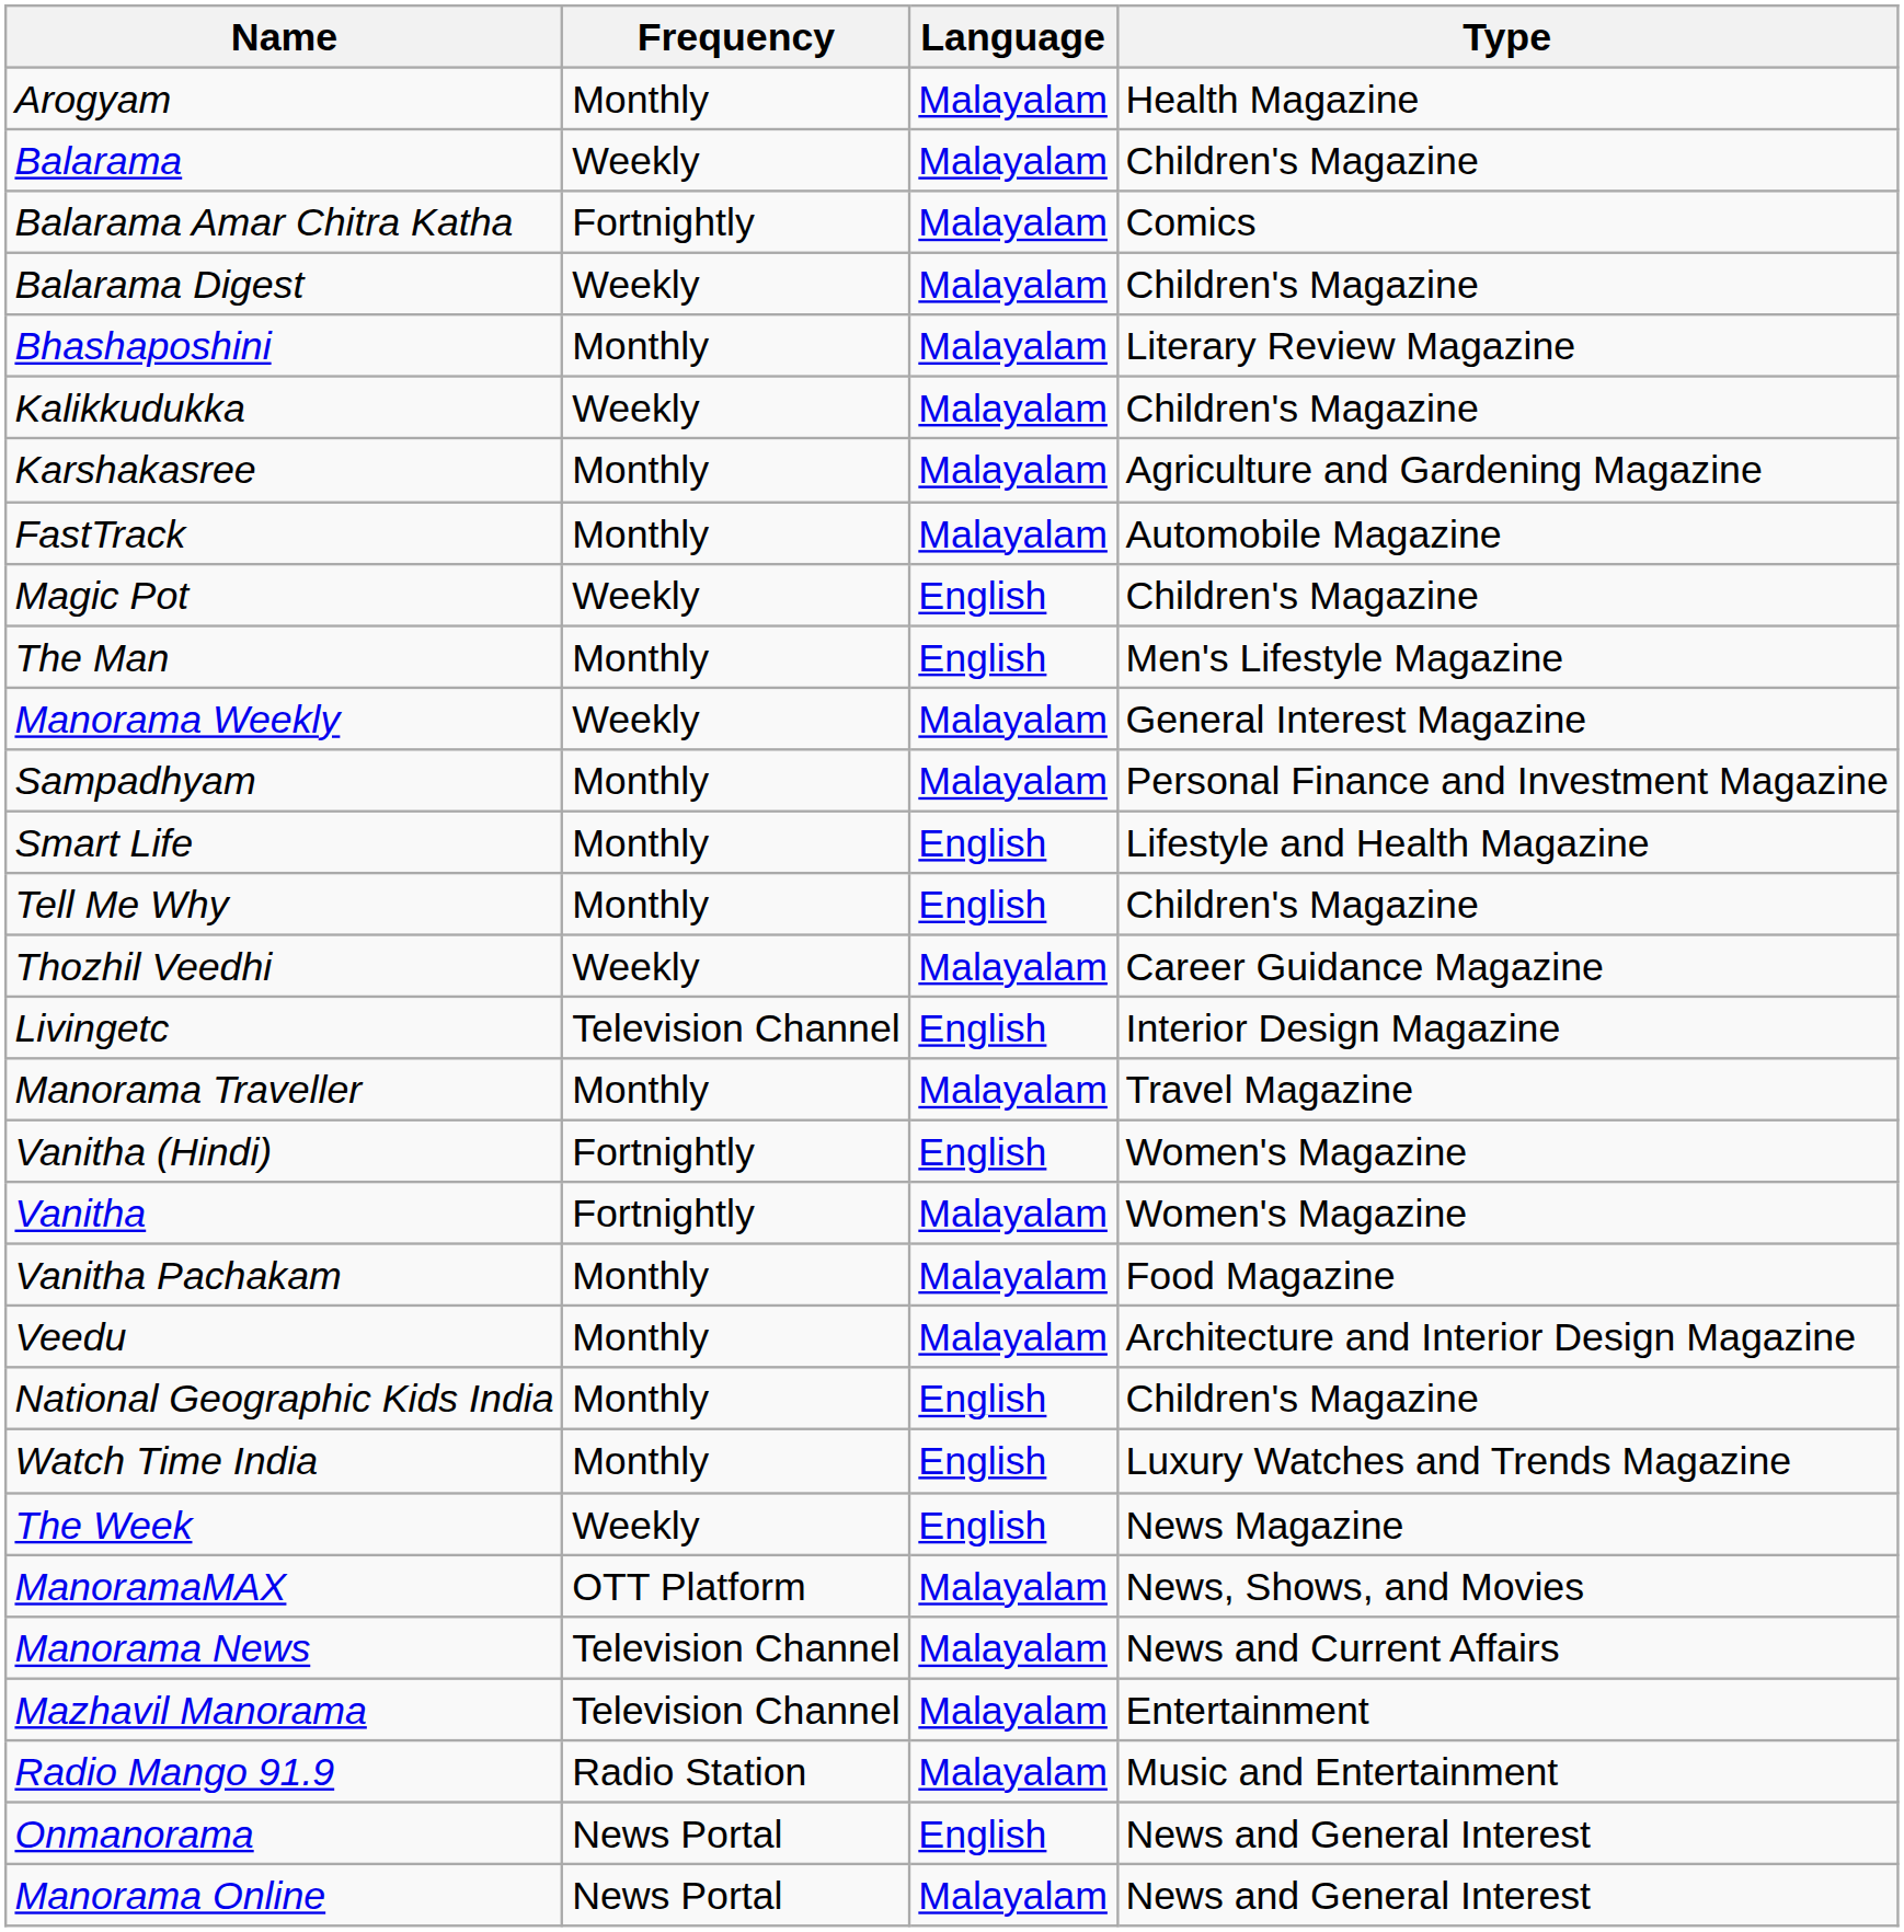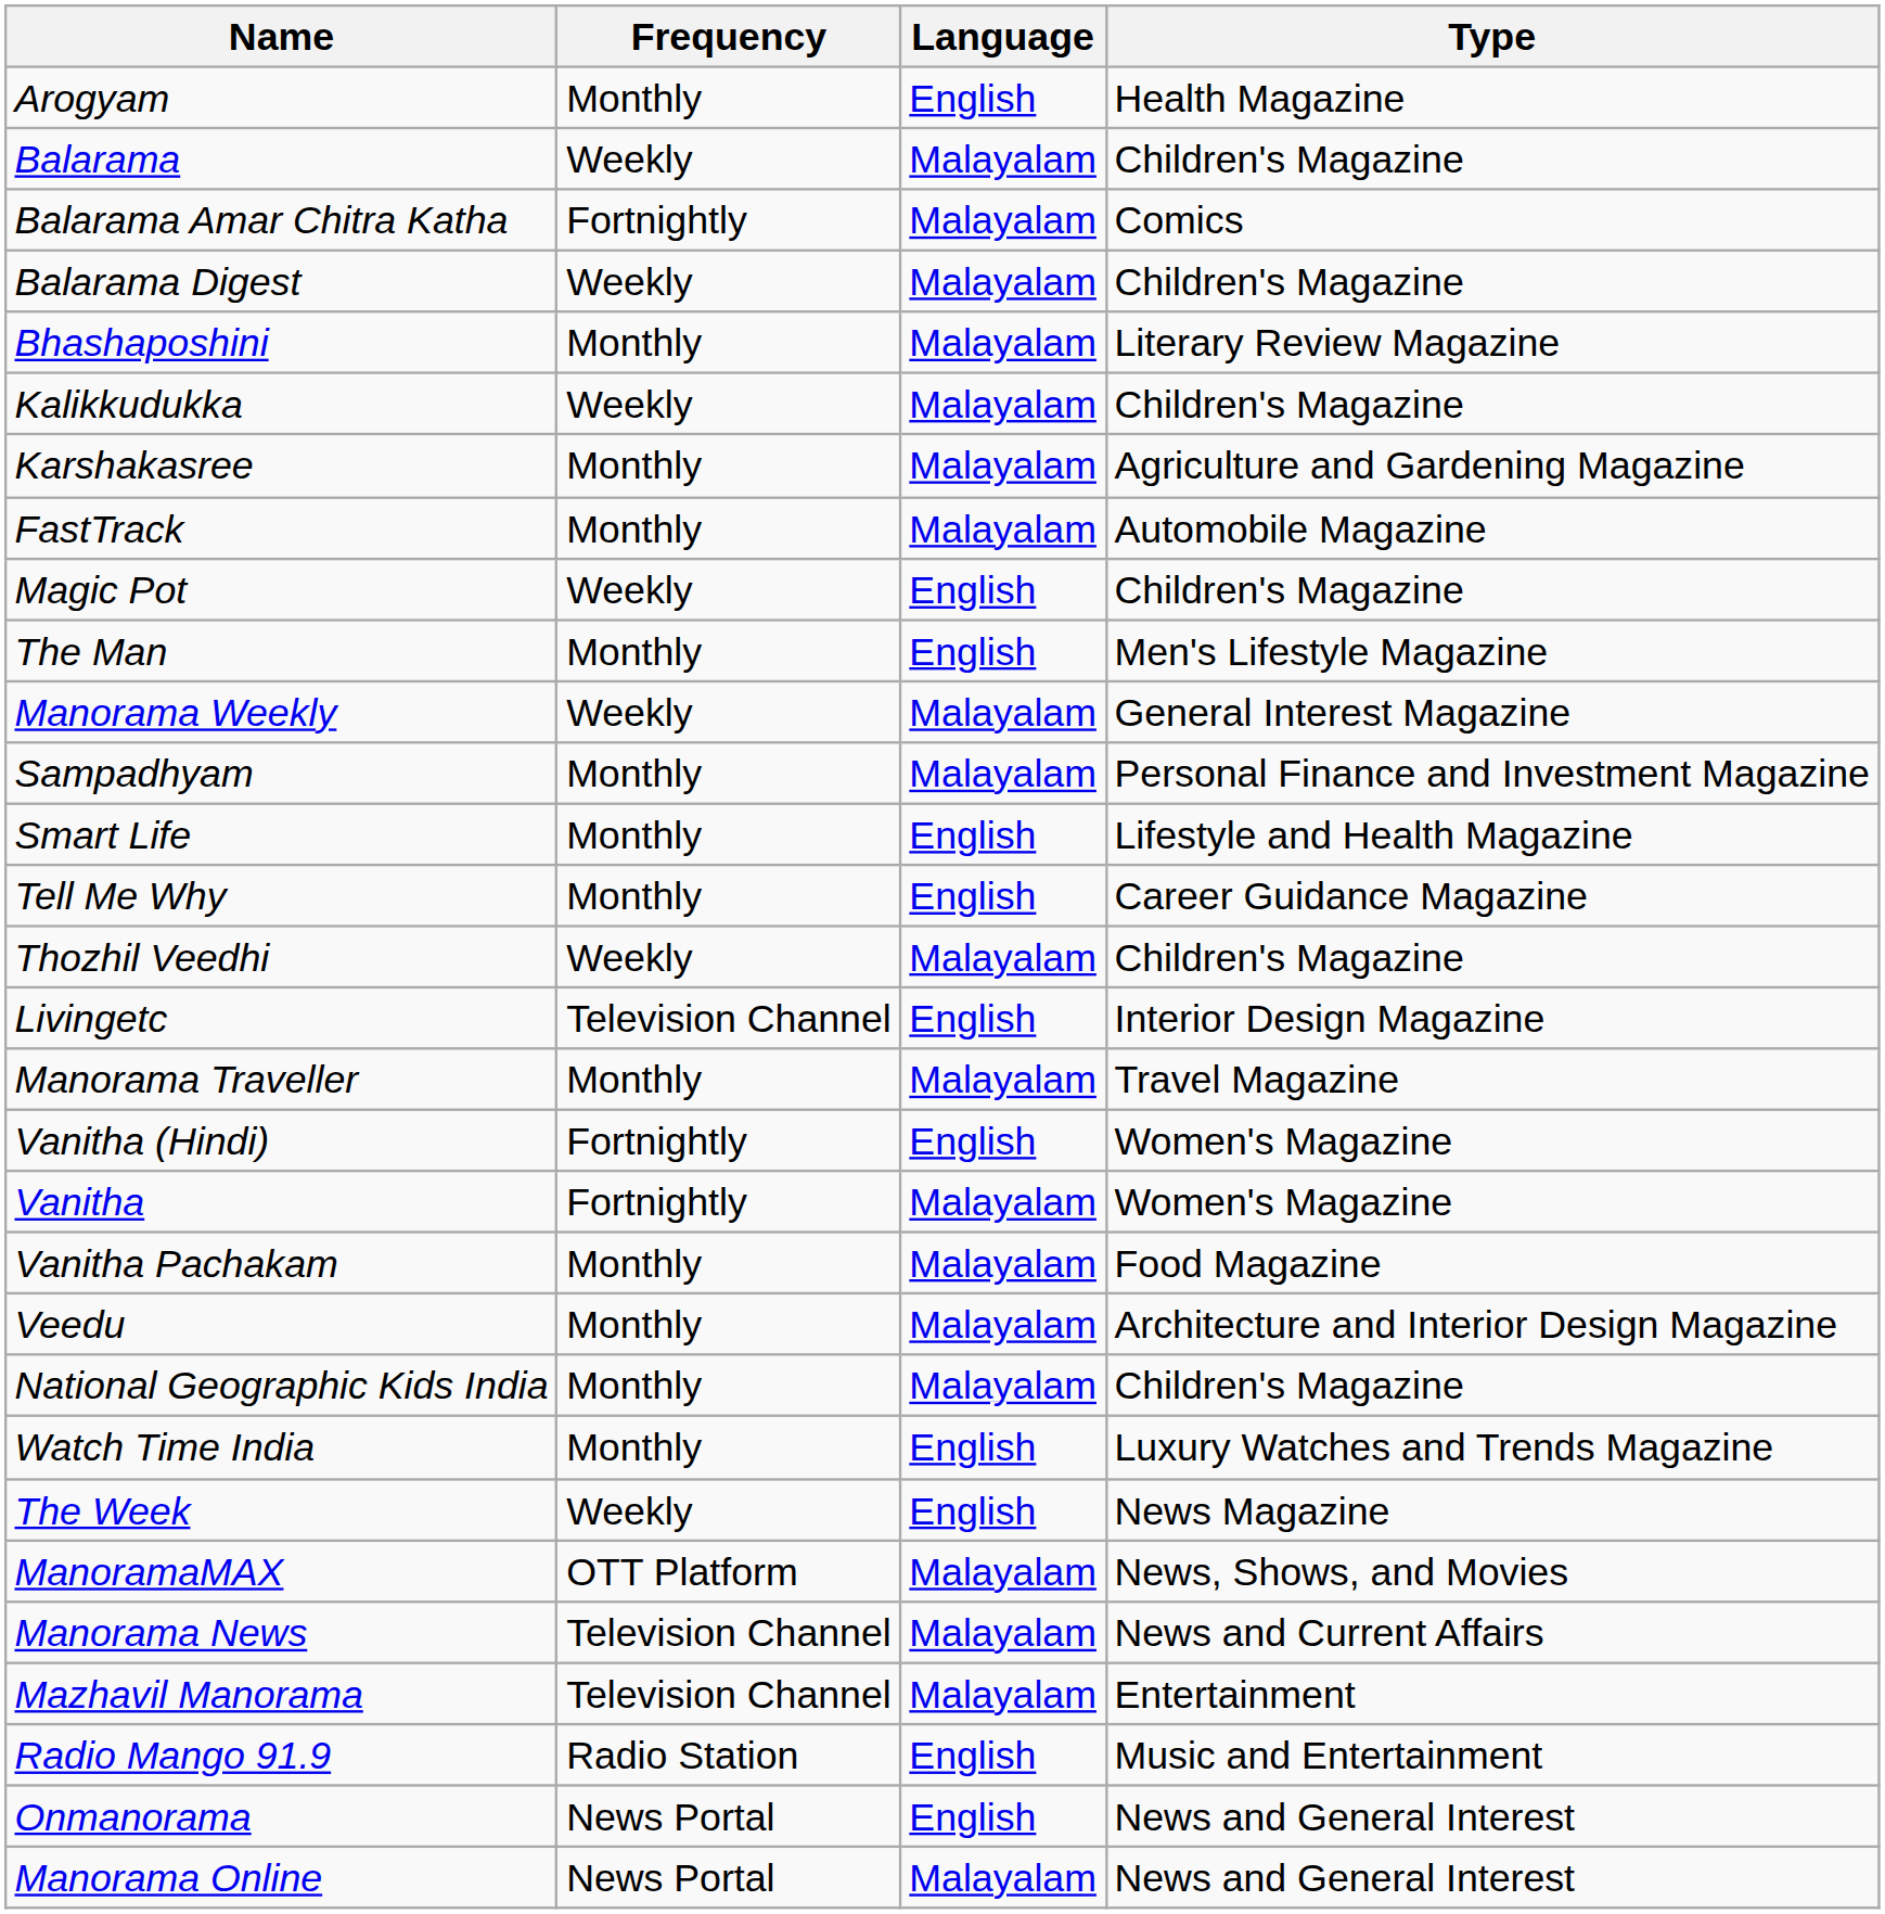Arogyam | Language: Malayalam -> English
Tell Me Why | Type: Children's Magazine -> Career Guidance Magazine
Thozhil Veedhi | Type: Career Guidance Magazine -> Children's Magazine
National Geographic Kids India | Language: English -> Malayalam
Radio Mango 91.9 | Language: Malayalam -> English
